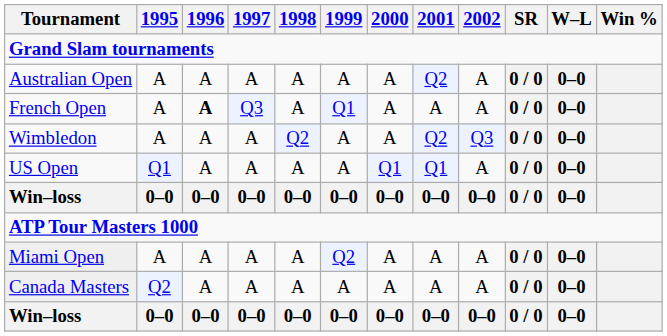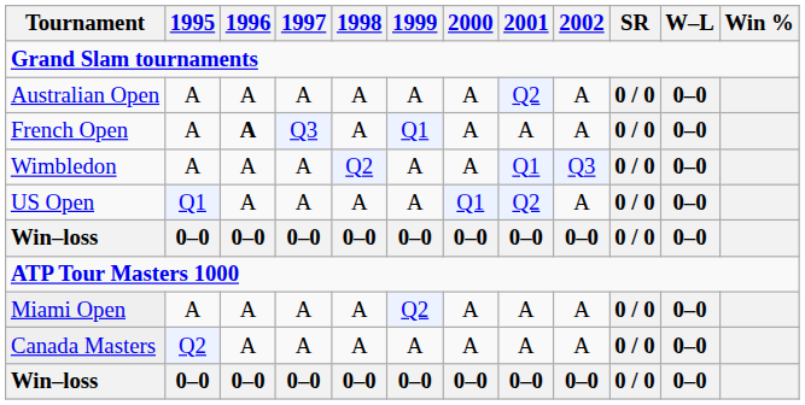Wimbledon | 2001: Q2 -> Q1
US Open | 2001: Q1 -> Q2
